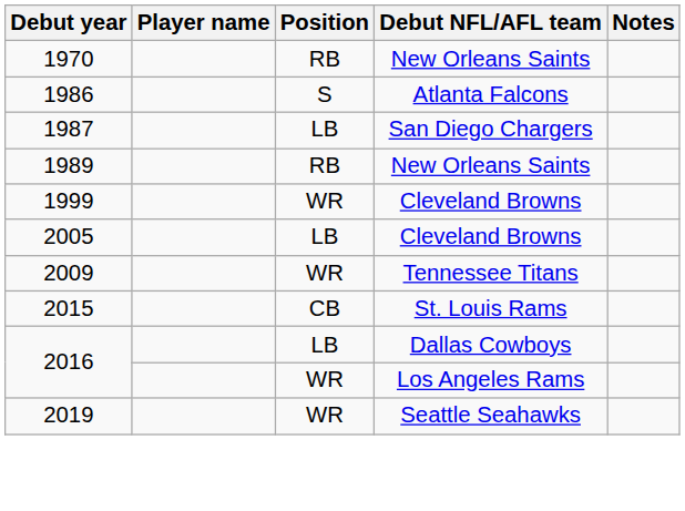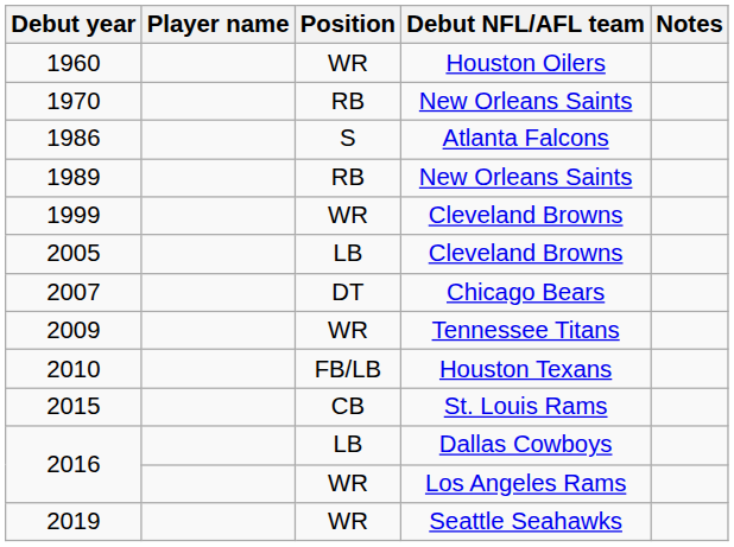+ row: 1960 | WR | Houston Oilers
- row: 1987 | LB | San Diego Chargers
+ row: 2007 | DT | Chicago Bears
+ row: 2010 | FB/LB | Houston Texans
